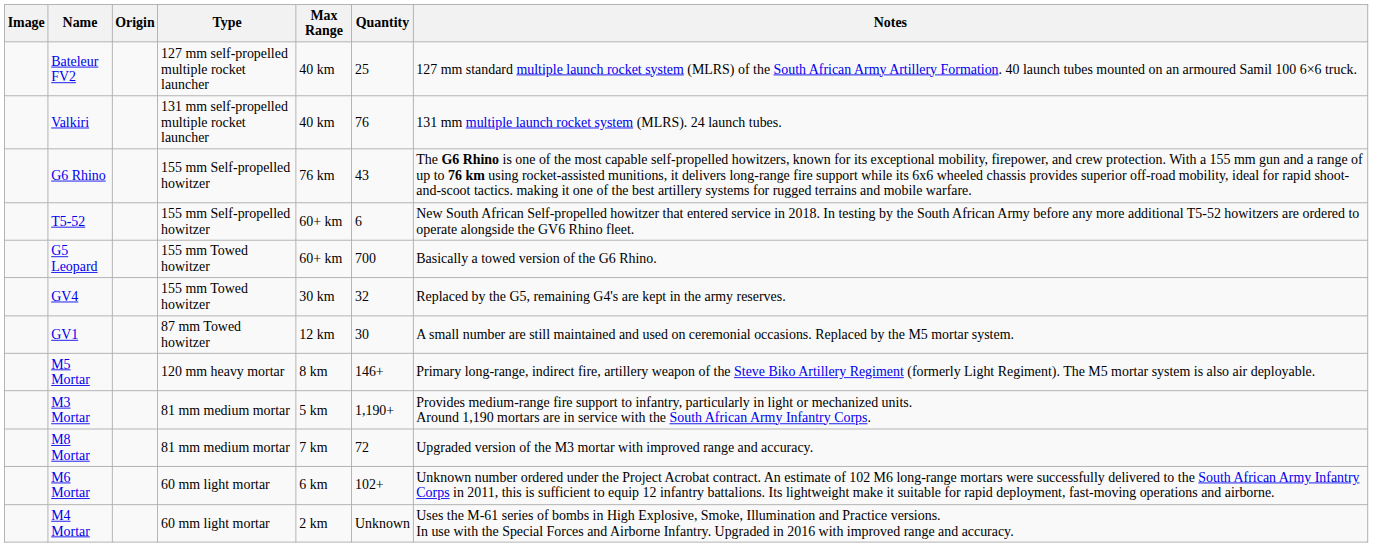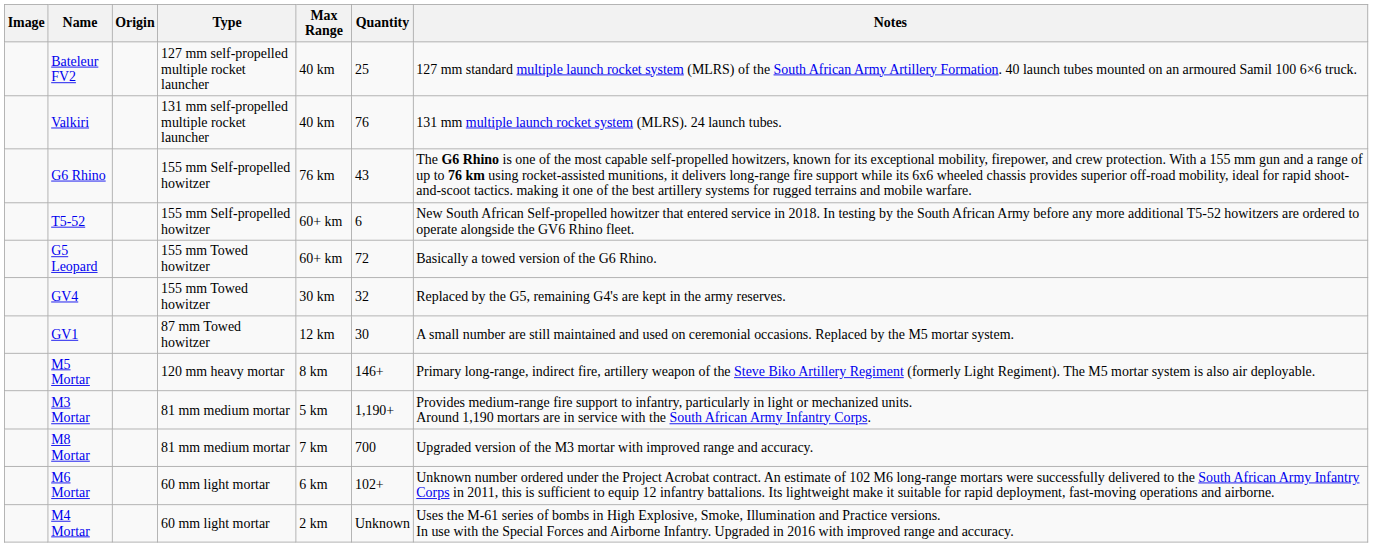G5 Leopard | Quantity: 700 -> 72
M8 Mortar | Quantity: 72 -> 700
